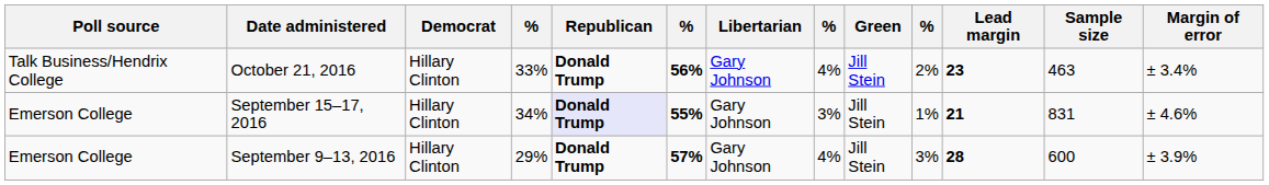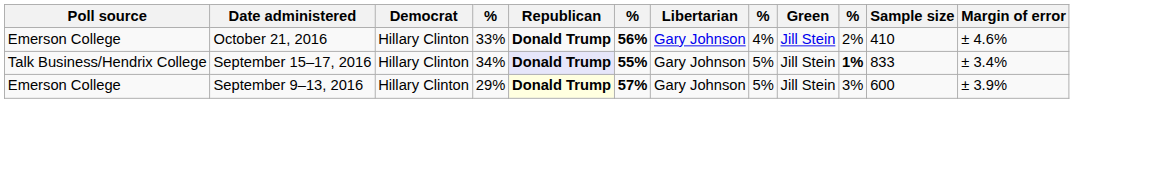- column: Lead margin | 23 | 21 | 28
October 21, 2016 | Poll source: Talk Business/Hendrix College -> Emerson College
October 21, 2016 | Sample size: 463 -> 410
October 21, 2016 | Margin of error: ± 3.4% -> ± 4.6%
September 15–17, 2016 | Poll source: Emerson College -> Talk Business/Hendrix College
September 15–17, 2016 | column 8: 3% -> 5%
September 15–17, 2016 | column 10: normal -> bold
September 15–17, 2016 | Sample size: 831 -> 833
September 15–17, 2016 | Margin of error: ± 4.6% -> ± 3.4%
September 9–13, 2016 | Republican: no background -> lightyellow background
September 9–13, 2016 | column 8: 4% -> 5%
